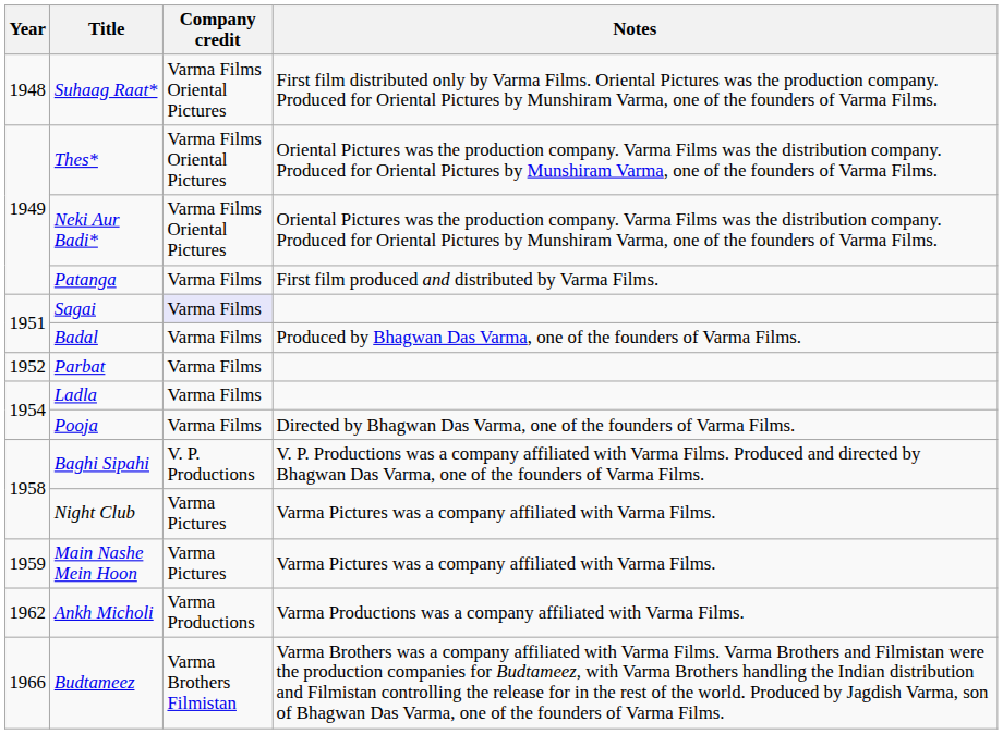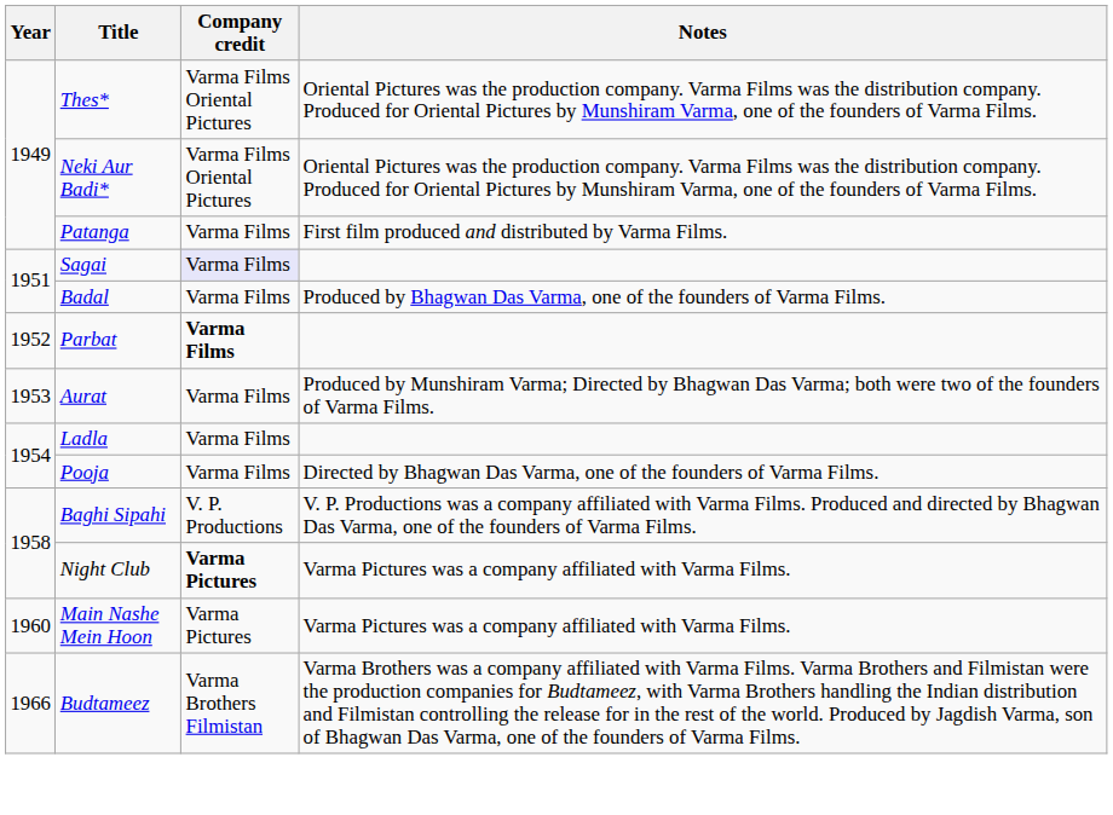- row: 1948 | Suhaag Raat* | Varma Films Oriental Pictures | First film distributed only by Varma Films. Oriental Pictures was the production company. Produced for Oriental Pictures by Munshiram Varma, one of the founders of Varma Films.
Parbat | Company credit: normal -> bold
+ row: 1953 | Aurat | Varma Films | Produced by Munshiram Varma; Directed by Bhagwan Das Varma; both were two of the founders of Varma Films.
Night Club | Company credit: normal -> bold
Main Nashe Mein Hoon | Year: 1959 -> 1960
- row: 1962 | Ankh Micholi | Varma Productions | Varma Productions was a company affiliated with Varma Films.
